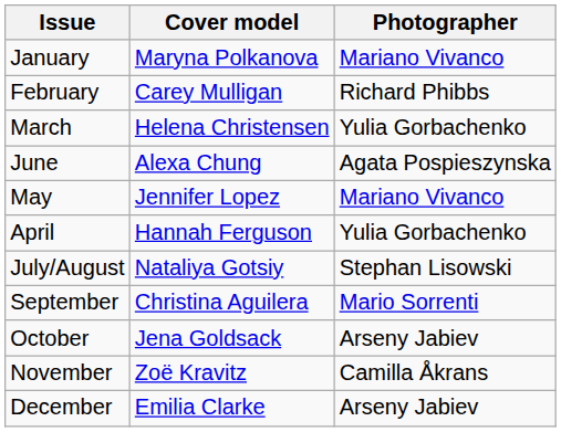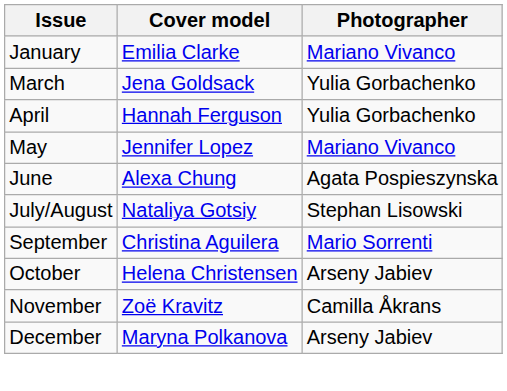January | Cover model: Maryna Polkanova -> Emilia Clarke
- row: February | Carey Mulligan | Richard Phibbs
March | Cover model: Helena Christensen -> Jena Goldsack
rows swapped: April <-> June
October | Cover model: Jena Goldsack -> Helena Christensen
December | Cover model: Emilia Clarke -> Maryna Polkanova
